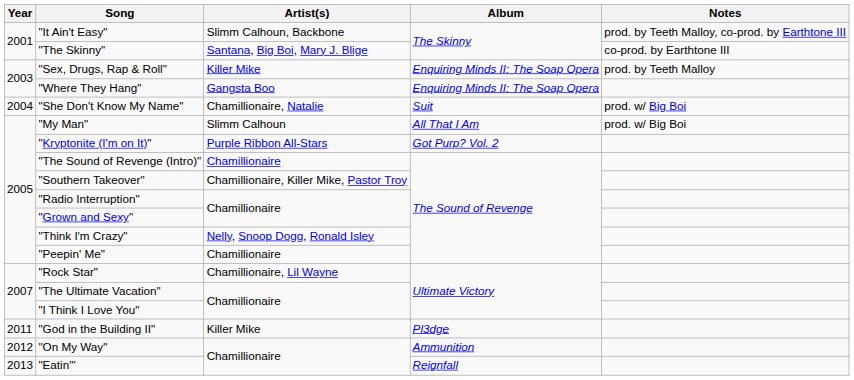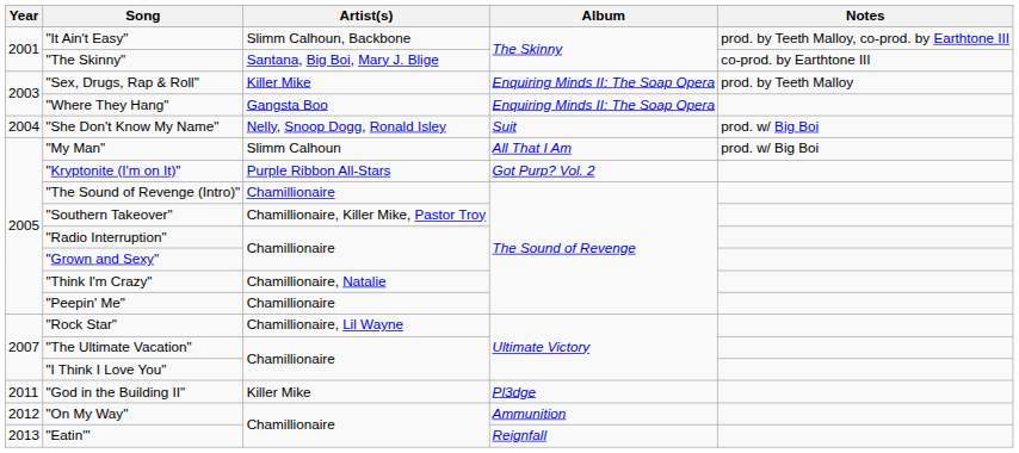"She Don't Know My Name" | Artist(s): Chamillionaire, Natalie -> Nelly, Snoop Dogg, Ronald Isley
"Think I'm Crazy" | Artist(s): Nelly, Snoop Dogg, Ronald Isley -> Chamillionaire, Natalie
